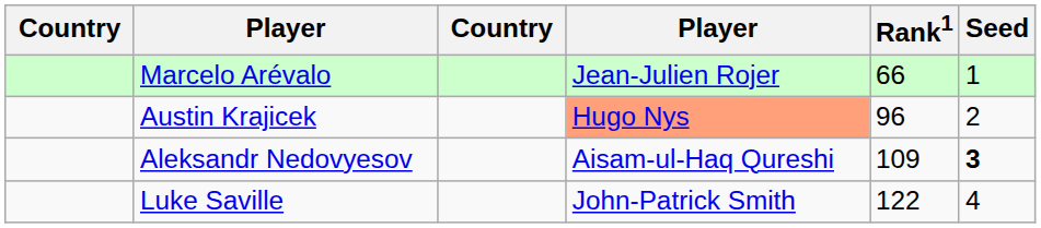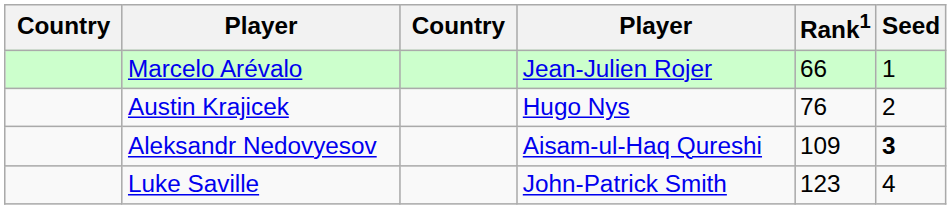Austin Krajicek | column 4: lightsalmon background -> no background
Austin Krajicek | Rank1: 96 -> 76
Luke Saville | Rank1: 122 -> 123
